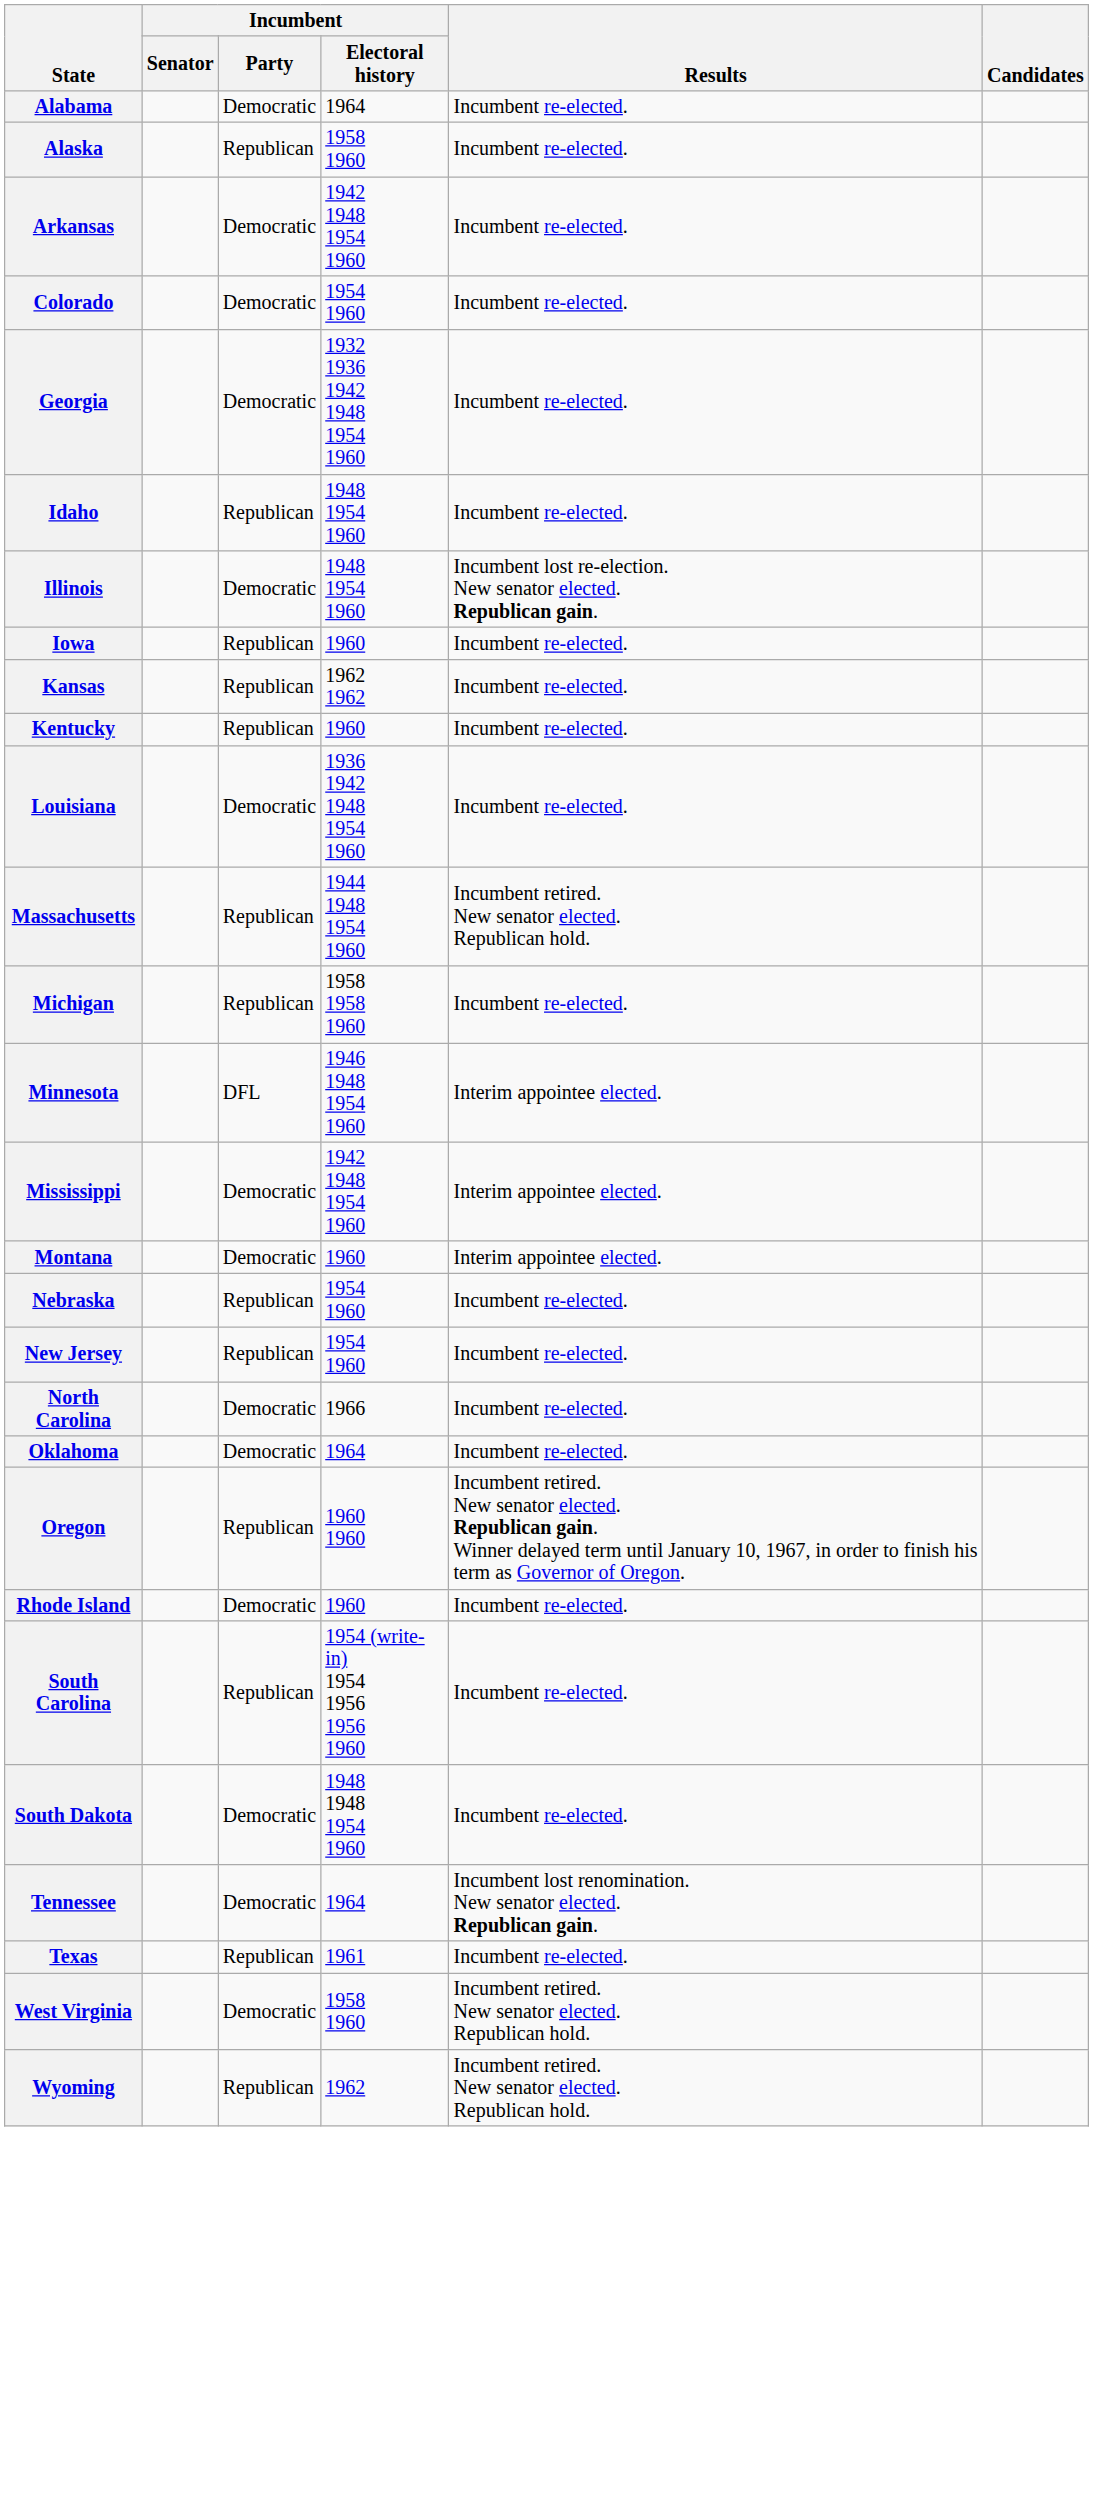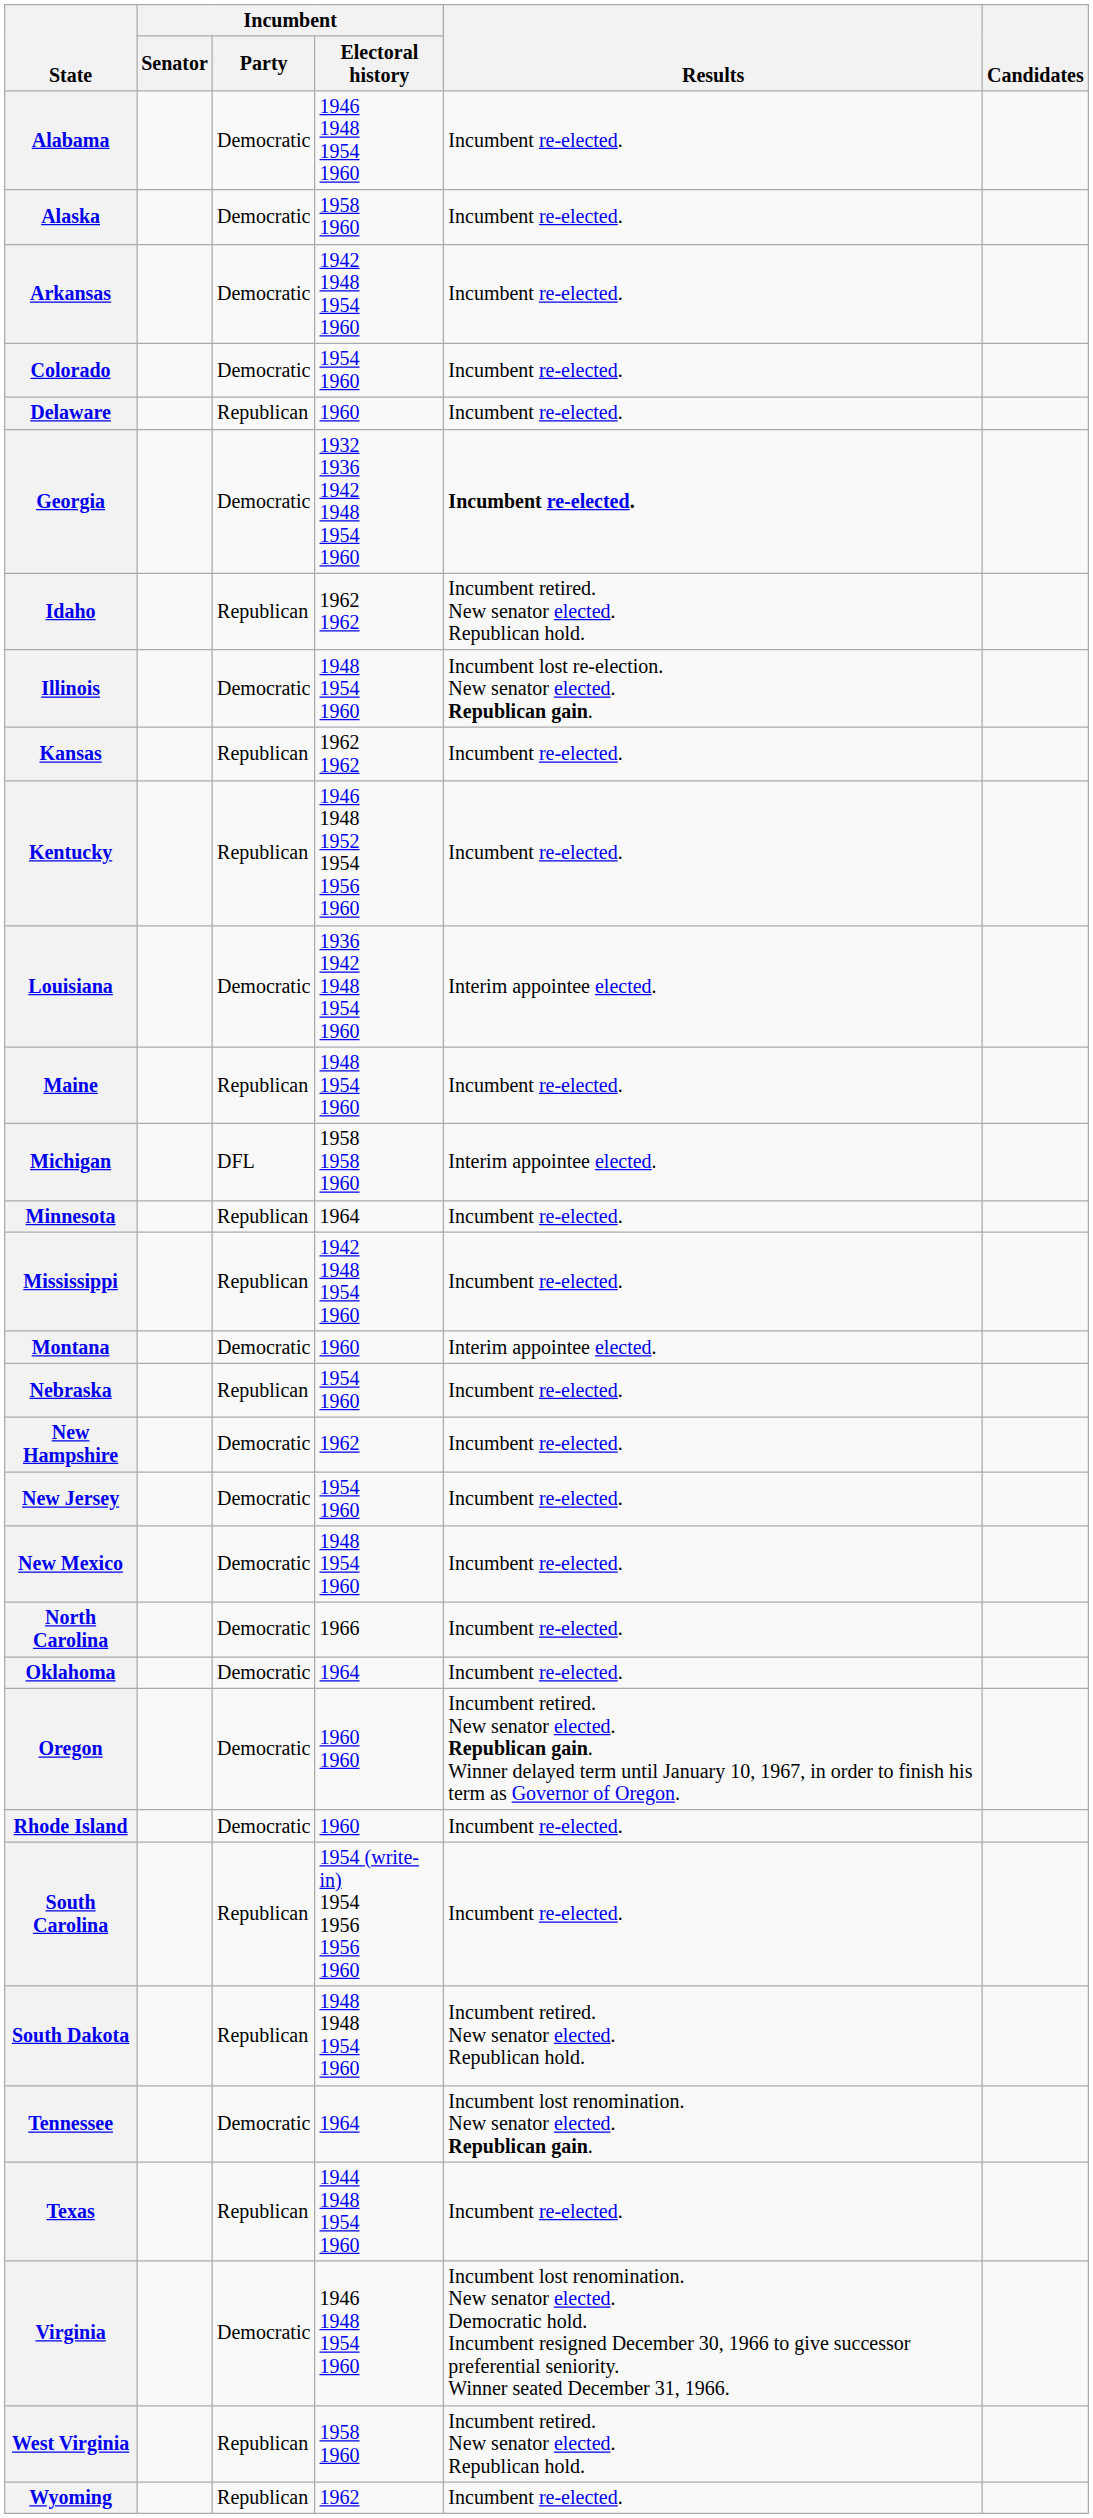Alabama | Incumbent / Electoral history: 1964 -> 1946 1948 1954 1960
Alaska | Incumbent / Party: Republican -> Democratic
+ row: Delaware | Republican | 1960 | Incumbent re-elected.
Georgia | Results: normal -> bold
Idaho | Incumbent / Electoral history: 1948 1954 1960 -> 1962 1962
Idaho | Results: Incumbent re-elected. -> Incumbent retired. New senator elected. Republican hold.
- row: Iowa | Republican | 1960 | Incumbent re-elected.
Kentucky | Incumbent / Electoral history: 1960 -> 1946 1948 1952 1954 1956 1960
Louisiana | Results: Incumbent re-elected. -> Interim appointee elected.
+ row: Maine | Republican | 1948 1954 1960 | Incumbent re-elected.
- row: Massachusetts | Republican | 1944 1948 1954 1960 | Incumbent retired. New senator elected. Republican hold.
Michigan | Incumbent / Party: Republican -> DFL
Michigan | Results: Incumbent re-elected. -> Interim appointee elected.
Minnesota | Incumbent / Party: DFL -> Republican
Minnesota | Incumbent / Electoral history: 1946 1948 1954 1960 -> 1964
Minnesota | Results: Interim appointee elected. -> Incumbent re-elected.
Mississippi | Incumbent / Party: Democratic -> Republican
Mississippi | Results: Interim appointee elected. -> Incumbent re-elected.
+ row: New Hampshire | Democratic | 1962 | Incumbent re-elected.
New Jersey | Incumbent / Party: Republican -> Democratic
+ row: New Mexico | Democratic | 1948 1954 1960 | Incumbent re-elected.
Oregon | Incumbent / Party: Republican -> Democratic
South Dakota | Incumbent / Party: Democratic -> Republican
South Dakota | Results: Incumbent re-elected. -> Incumbent retired. New senator elected. Republican hold.
Texas | Incumbent / Electoral history: 1961 -> 1944 1948 1954 1960
+ row: Virginia | Democratic | 1946 1948 1954 1960 | Incumbent lost renomination. New senator elected. Democratic hold. Incumbent resigned December 30, 1966 to give successor preferential seniority. Winner seated December 31, 1966.
West Virginia | Incumbent / Party: Democratic -> Republican
Wyoming | Results: Incumbent retired. New senator elected. Republican hold. -> Incumbent re-elected.
